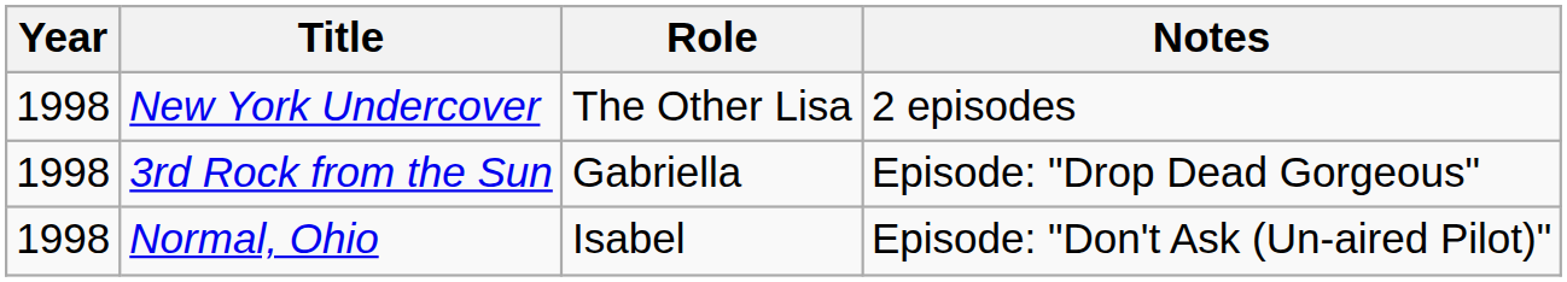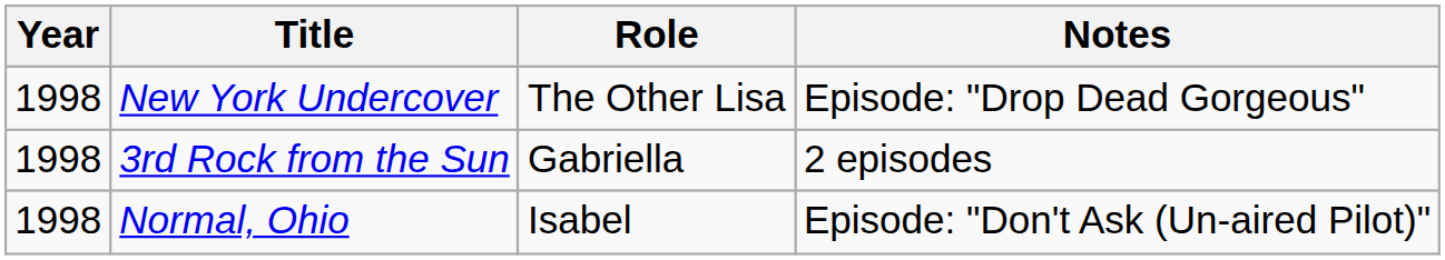New York Undercover | Notes: 2 episodes -> Episode: "Drop Dead Gorgeous"
3rd Rock from the Sun | Notes: Episode: "Drop Dead Gorgeous" -> 2 episodes
